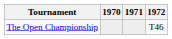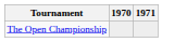- column: 1972 | T46
